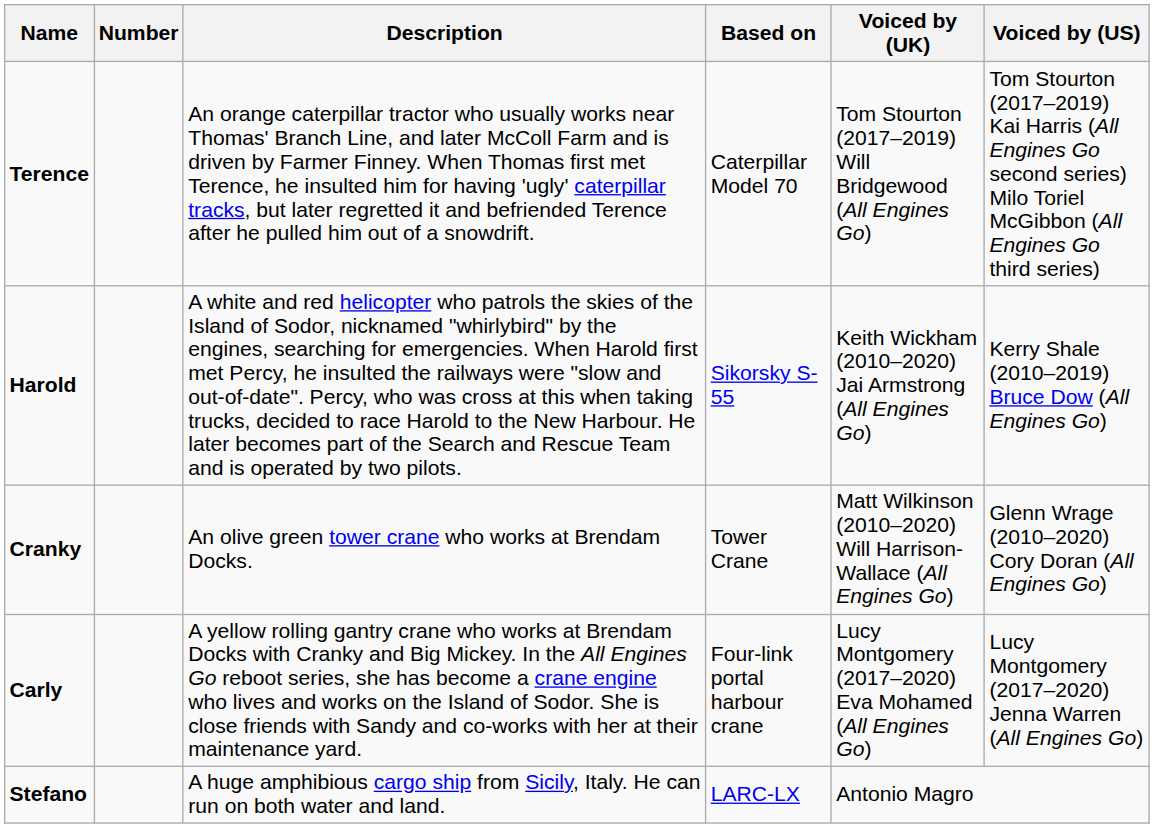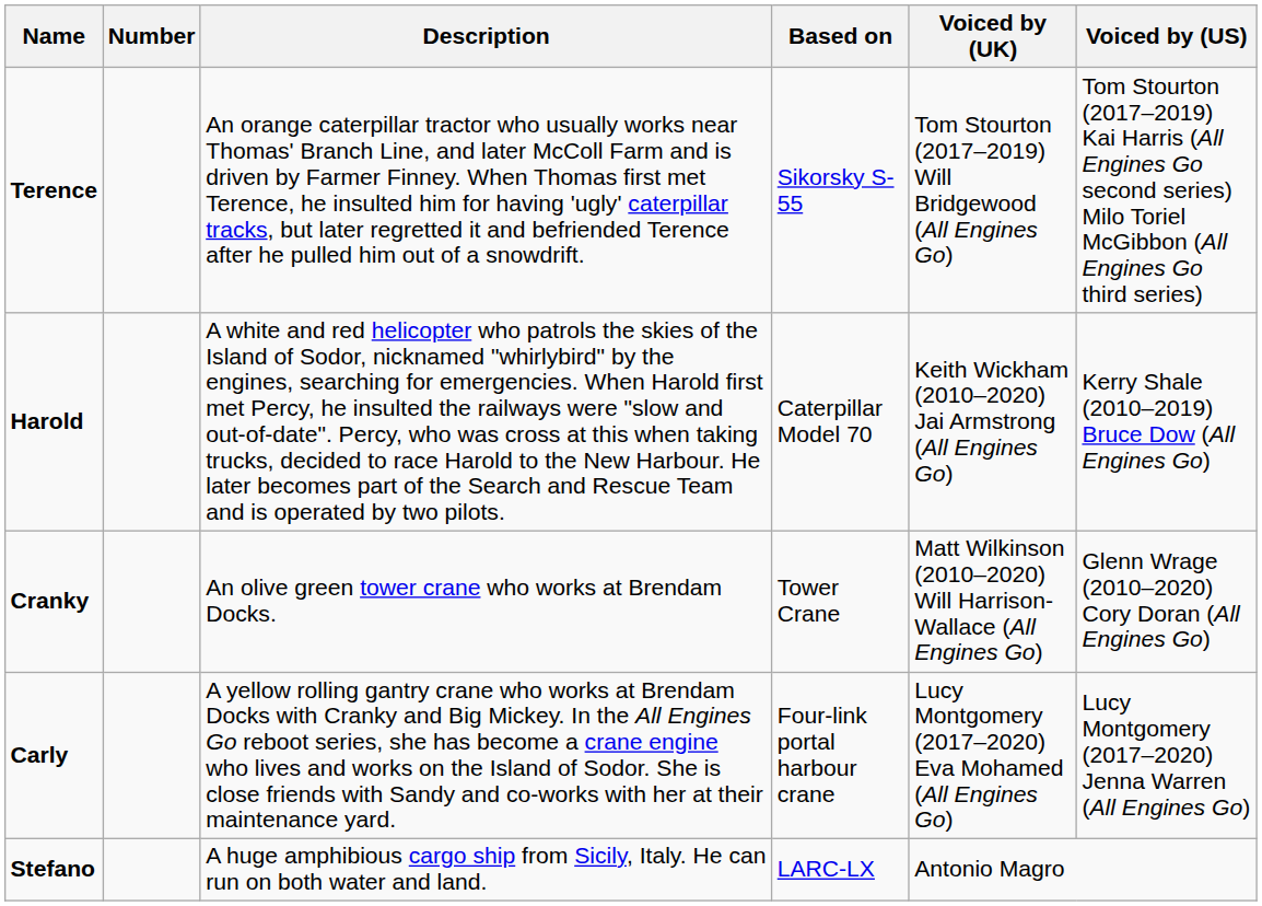Terence | Based on: Caterpillar Model 70 -> Sikorsky S-55
Harold | Based on: Sikorsky S-55 -> Caterpillar Model 70
